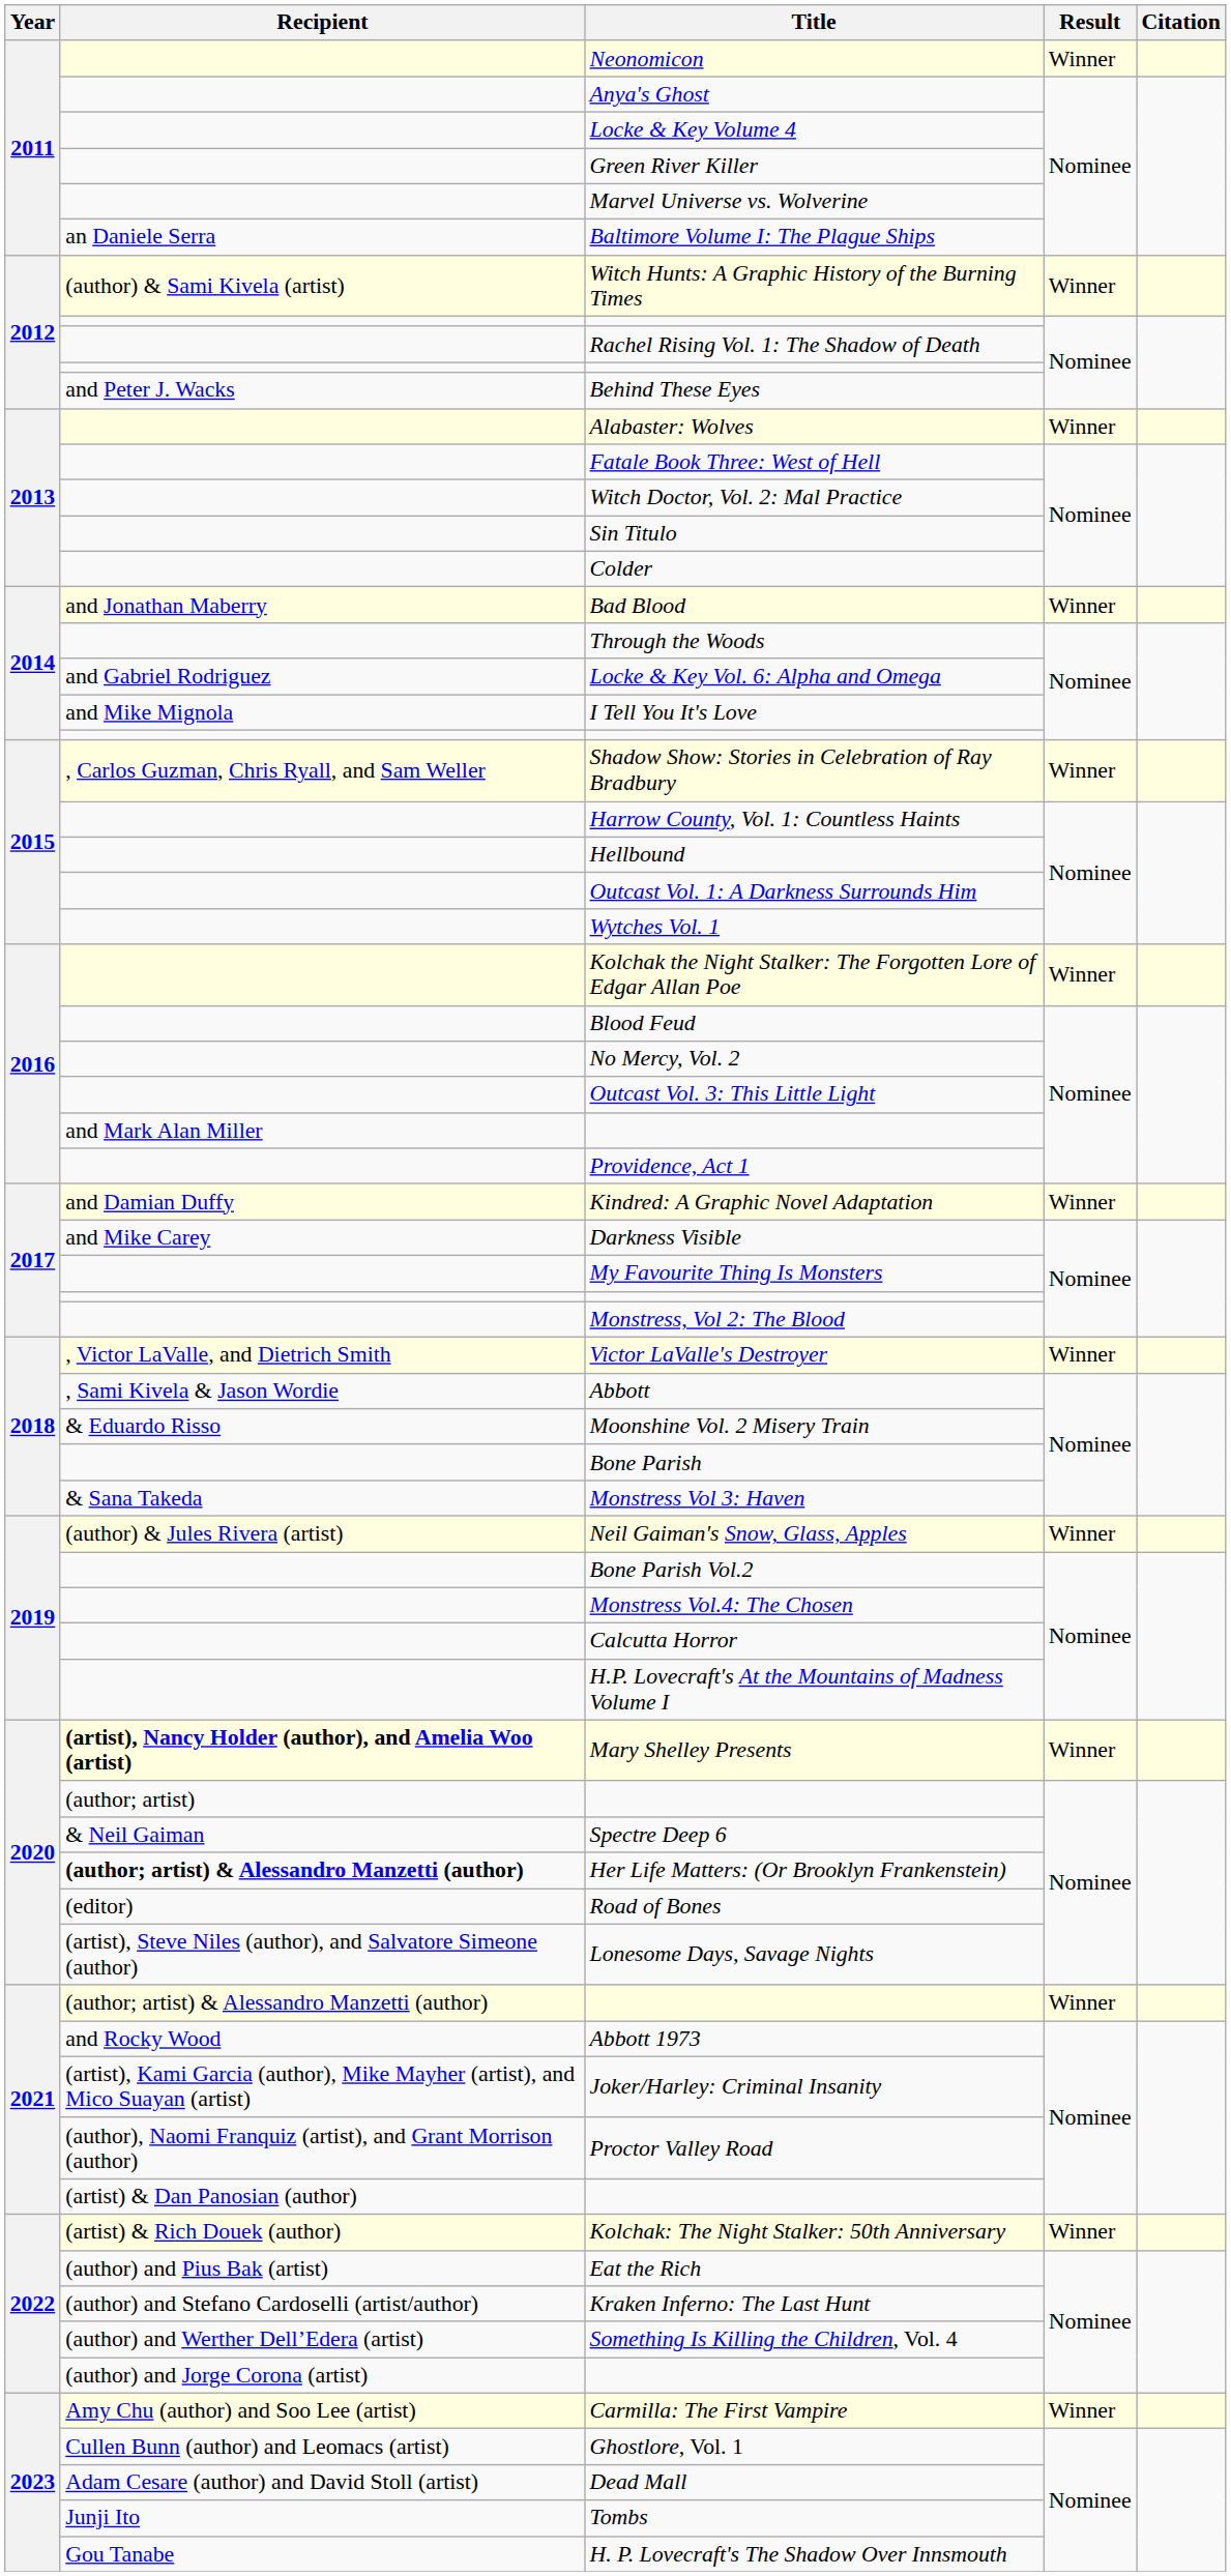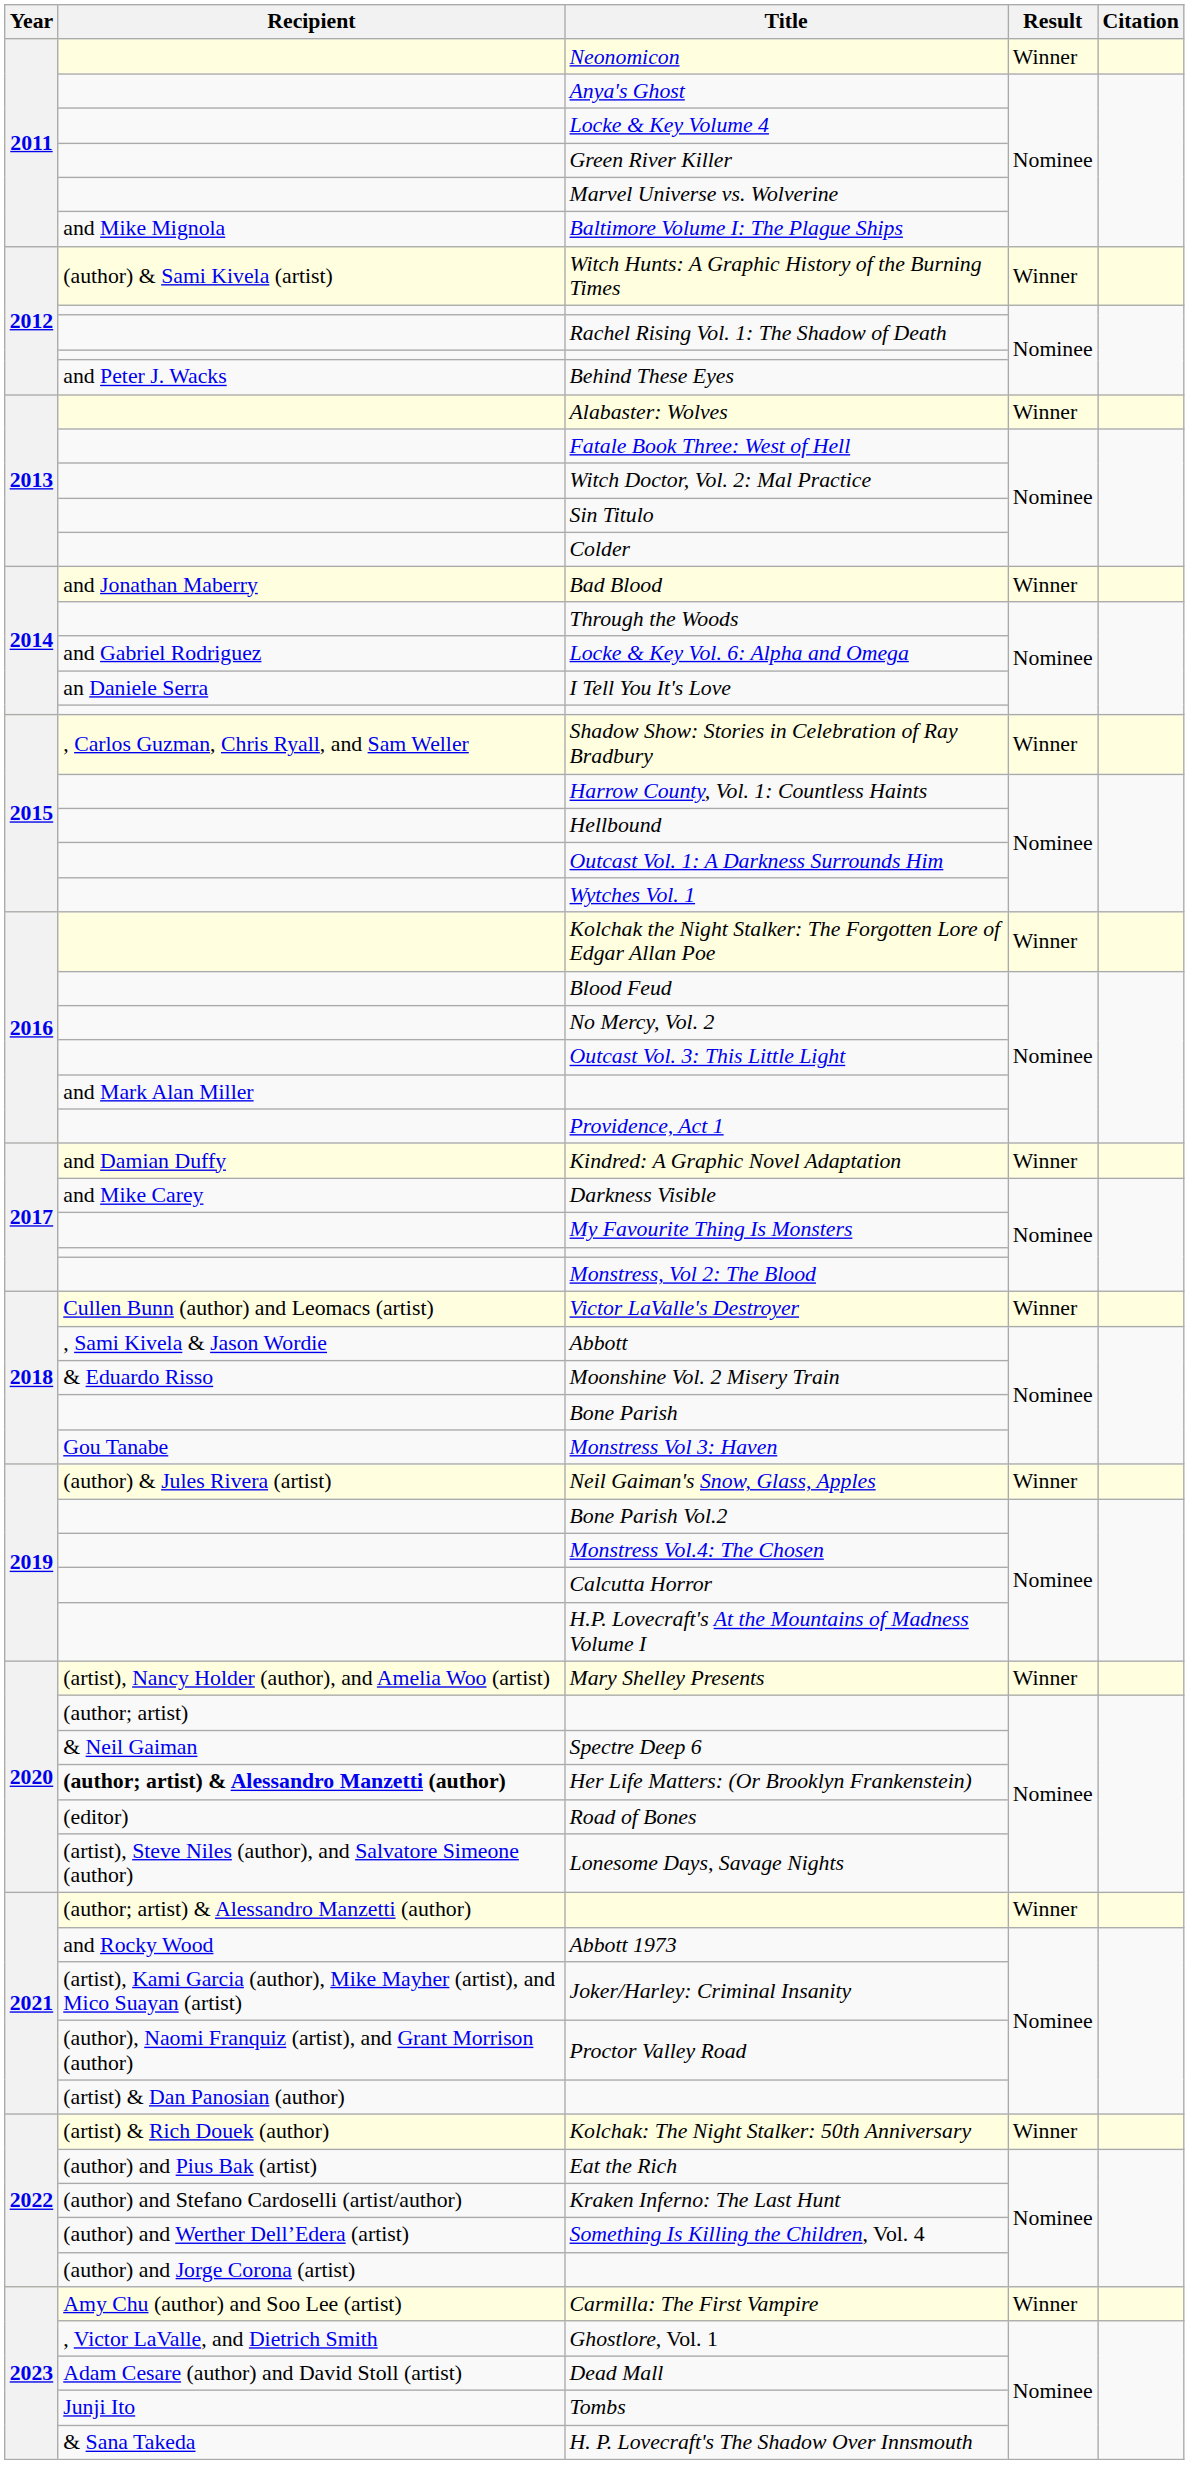Baltimore Volume I: The Plague Ships | Recipient: an Daniele Serra -> and Mike Mignola
I Tell You It's Love | Recipient: and Mike Mignola -> an Daniele Serra
Victor LaValle's Destroyer | Recipient: , Victor LaValle, and Dietrich Smith -> Cullen Bunn (author) and Leomacs (artist)
Monstress Vol 3: Haven | Recipient: & Sana Takeda -> Gou Tanabe
Mary Shelley Presents | Recipient: bold -> normal
Ghostlore, Vol. 1 | Recipient: Cullen Bunn (author) and Leomacs (artist) -> , Victor LaValle, and Dietrich Smith
H. P. Lovecraft's The Shadow Over Innsmouth | Recipient: Gou Tanabe -> & Sana Takeda
